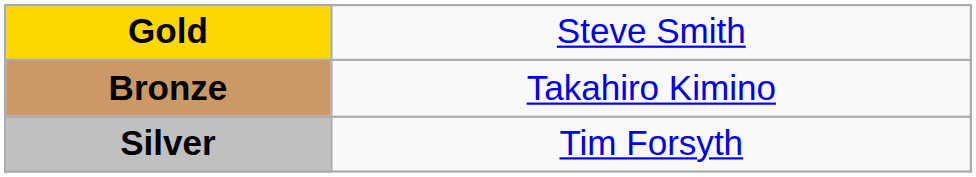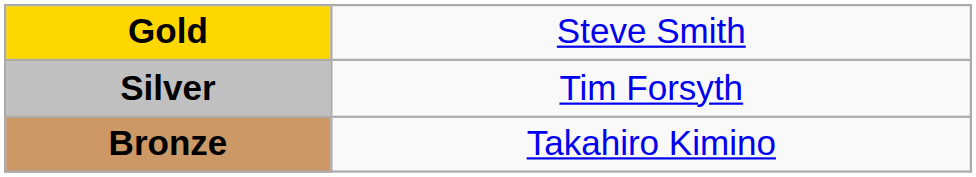rows swapped: Silver <-> Bronze
